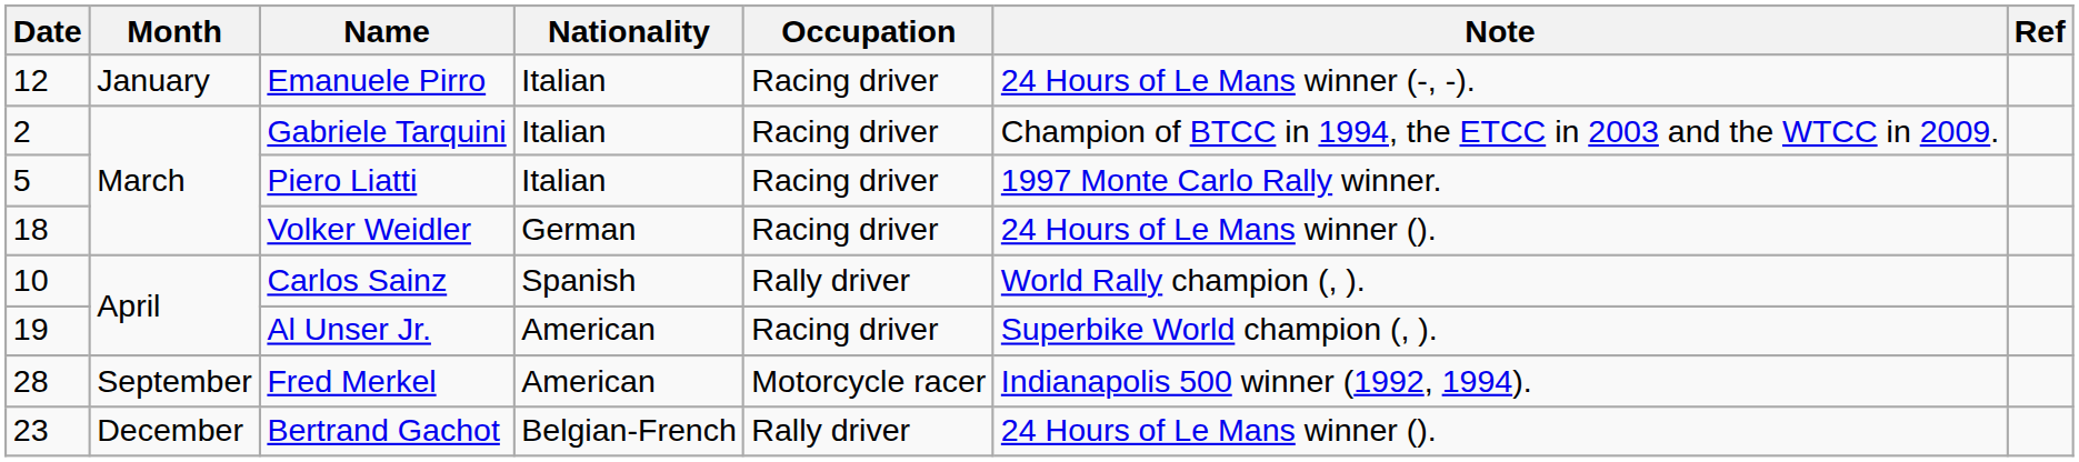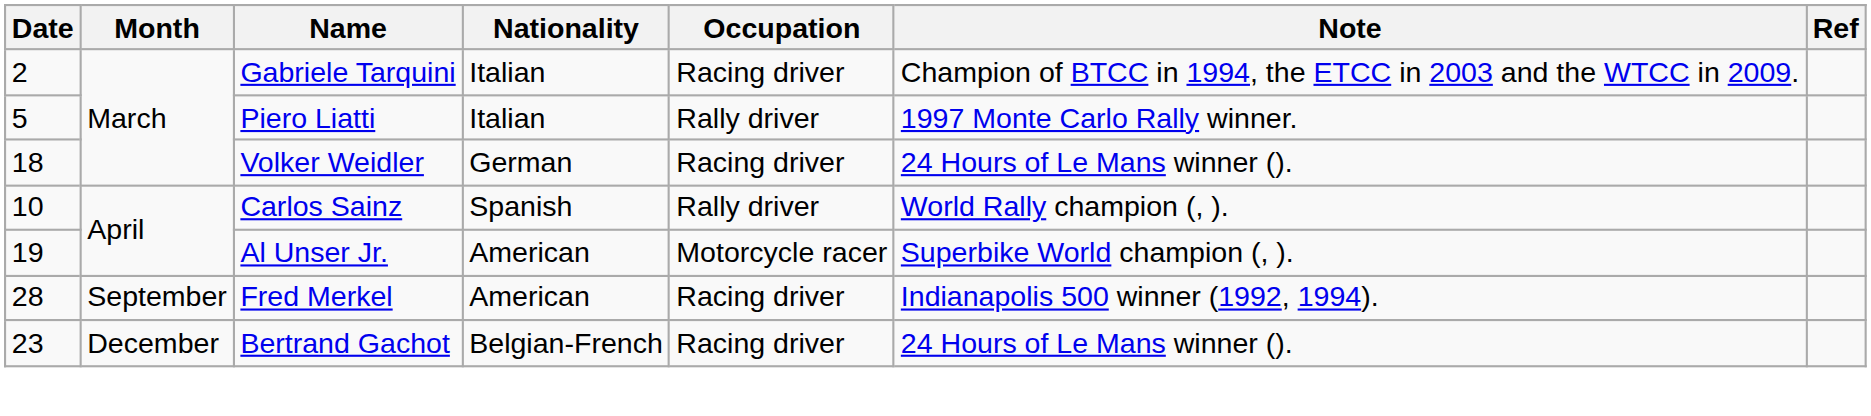- row: 12 | January | Emanuele Pirro | Italian | Racing driver | 24 Hours of Le Mans winner (-, -).
Piero Liatti | Occupation: Racing driver -> Rally driver
Al Unser Jr. | Occupation: Racing driver -> Motorcycle racer
Fred Merkel | Occupation: Motorcycle racer -> Racing driver
Bertrand Gachot | Occupation: Rally driver -> Racing driver
